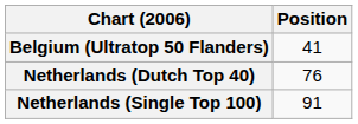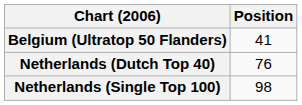Netherlands (Single Top 100) | Position: 91 -> 98
